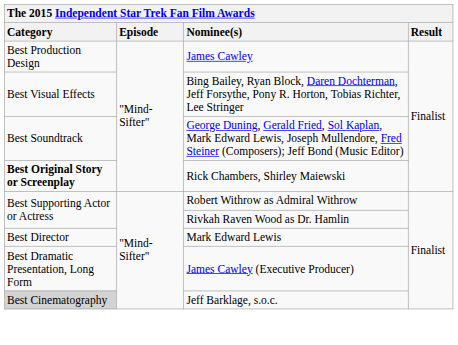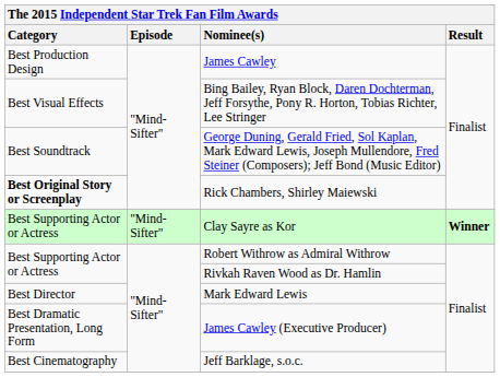+ row: Best Supporting Actor or Actress | "Mind-Sifter" | Clay Sayre as Kor | Winner
Jeff Barklage, s.o.c. | Category: lightgrey background -> no background
